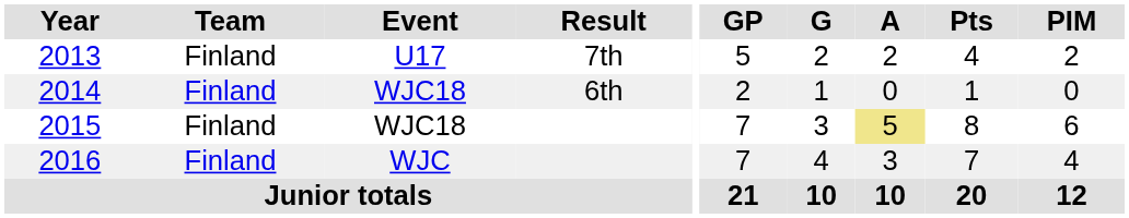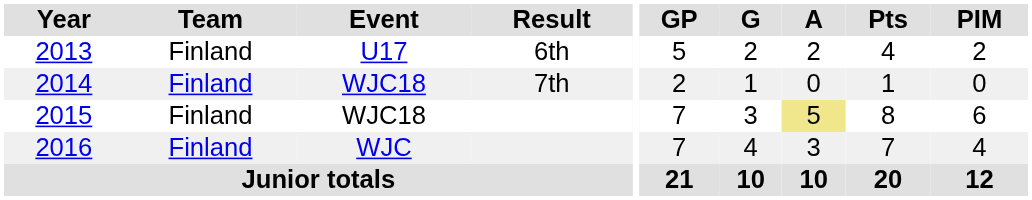2013 | Result: 7th -> 6th
2014 | Result: 6th -> 7th
